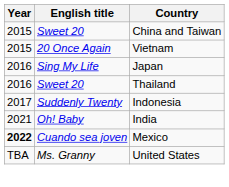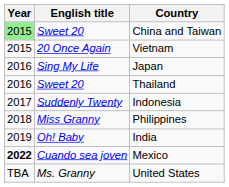China and Taiwan | Year: no background -> lightgreen background
+ row: 2018 | Miss Granny | Philippines
India | Year: 2021 -> 2019
